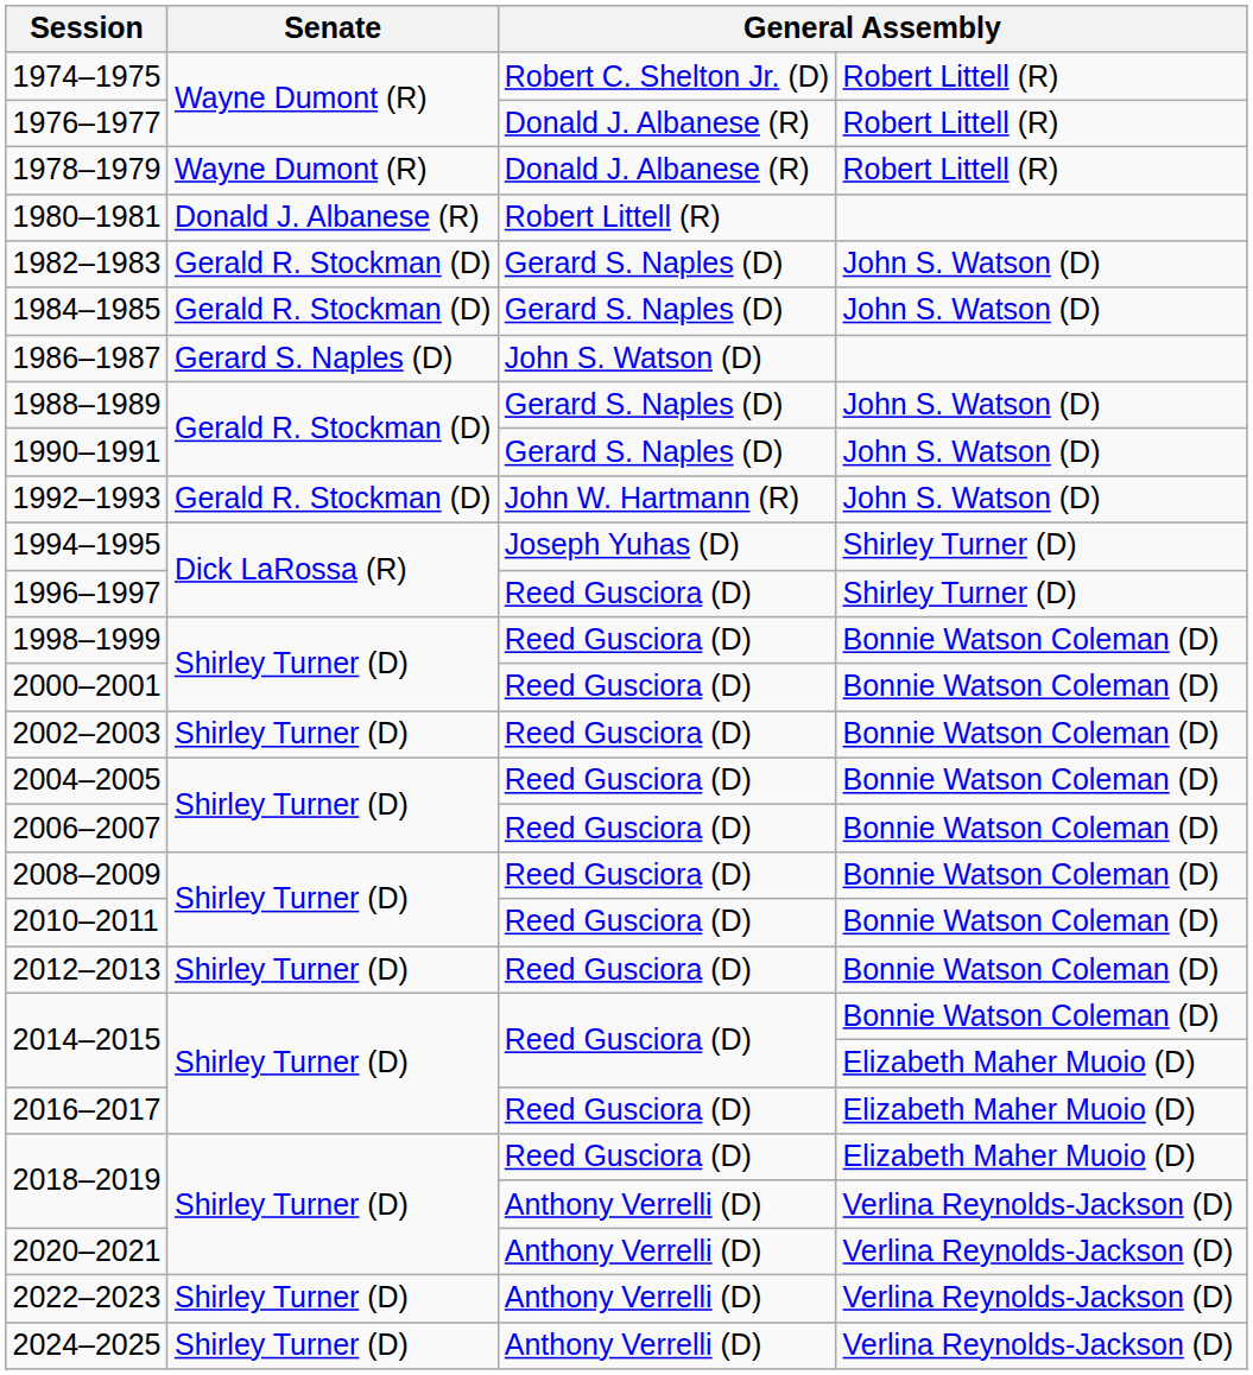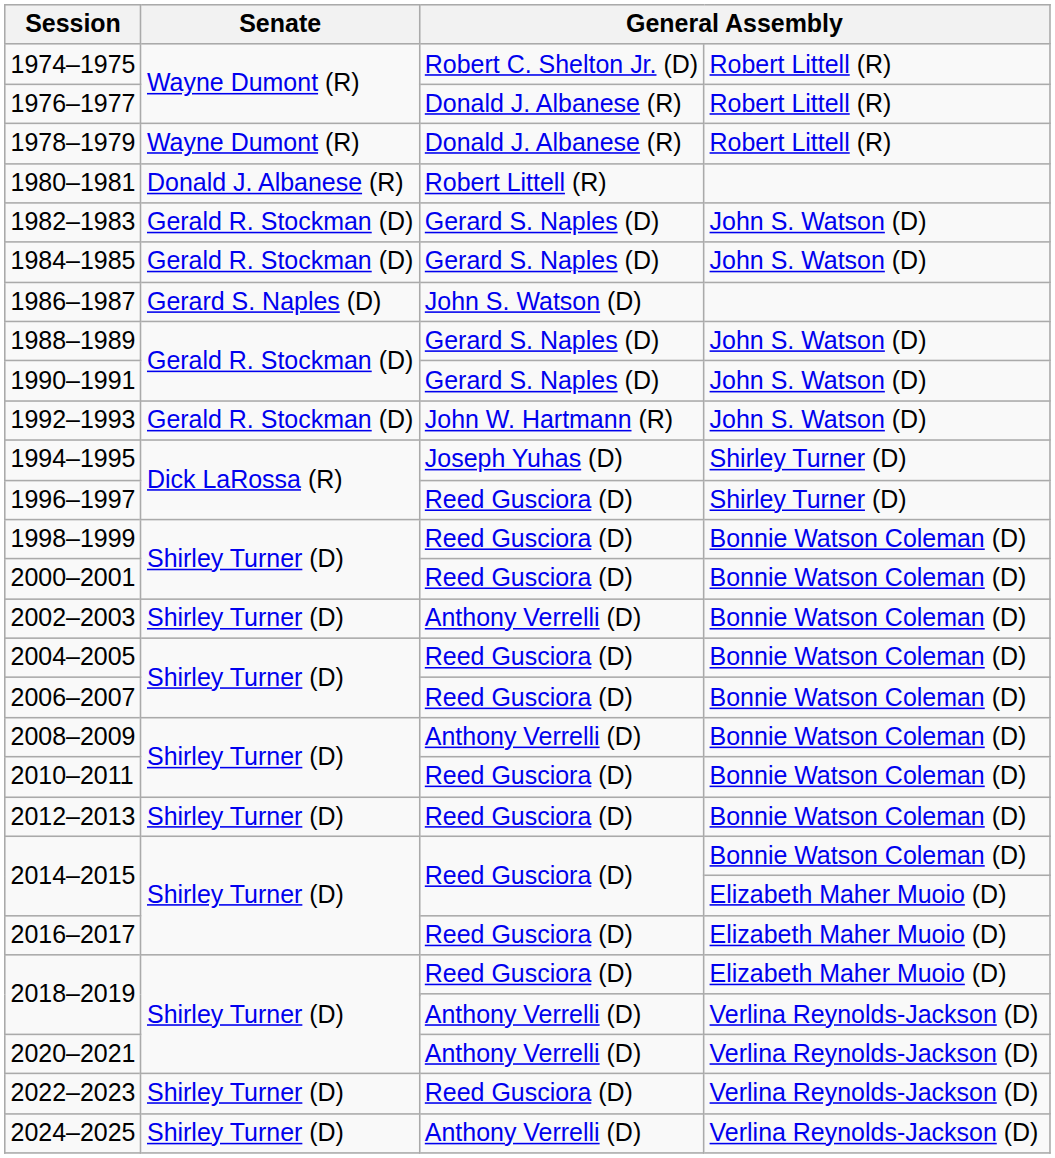2002–2003 | column 3: Reed Gusciora (D) -> Anthony Verrelli (D)
2008–2009 | column 3: Reed Gusciora (D) -> Anthony Verrelli (D)
2022–2023 | column 3: Anthony Verrelli (D) -> Reed Gusciora (D)
